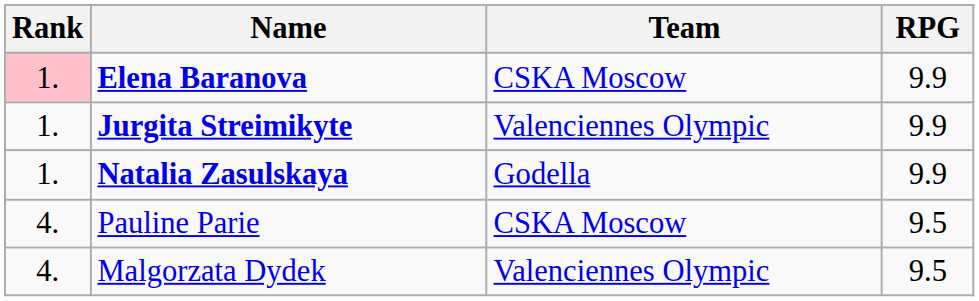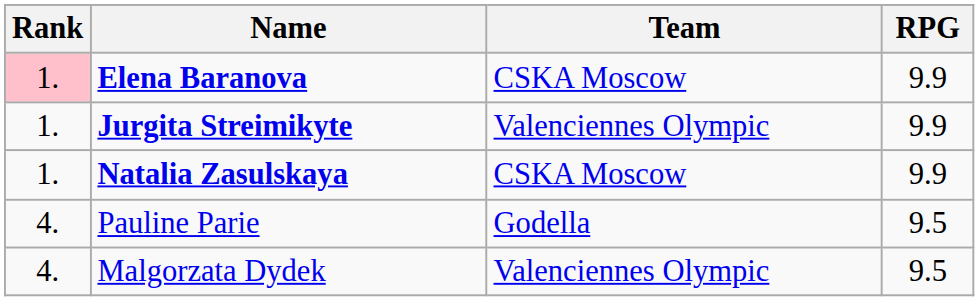Natalia Zasulskaya | Team: Godella -> CSKA Moscow
Pauline Parie | Team: CSKA Moscow -> Godella
